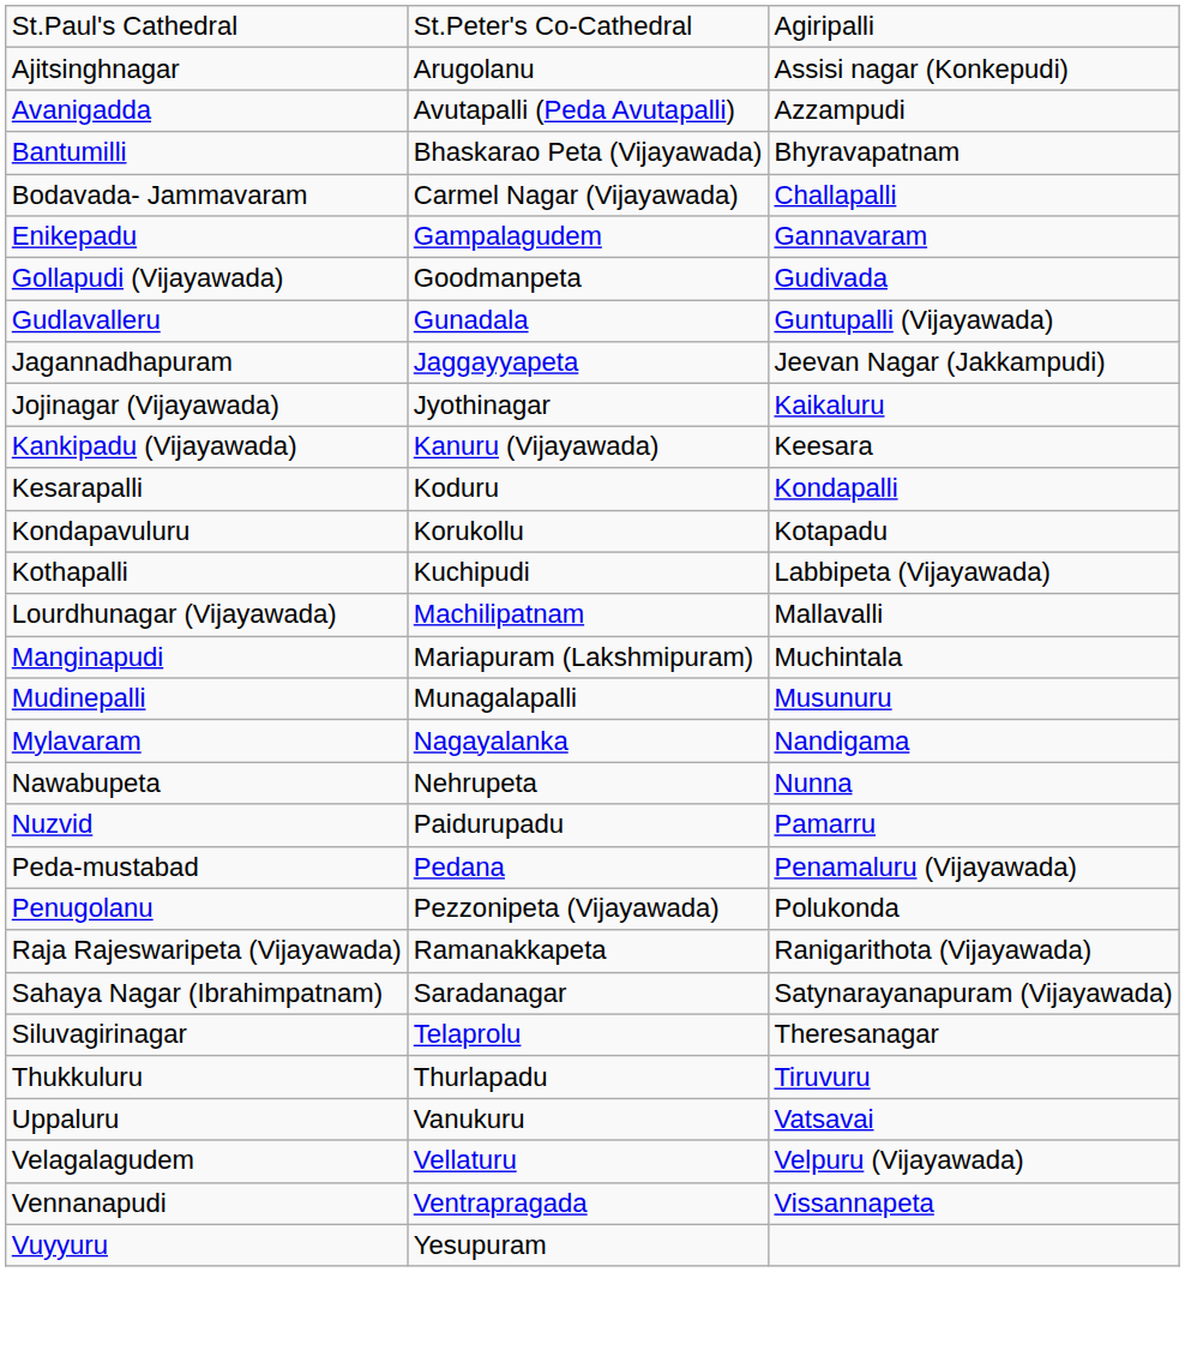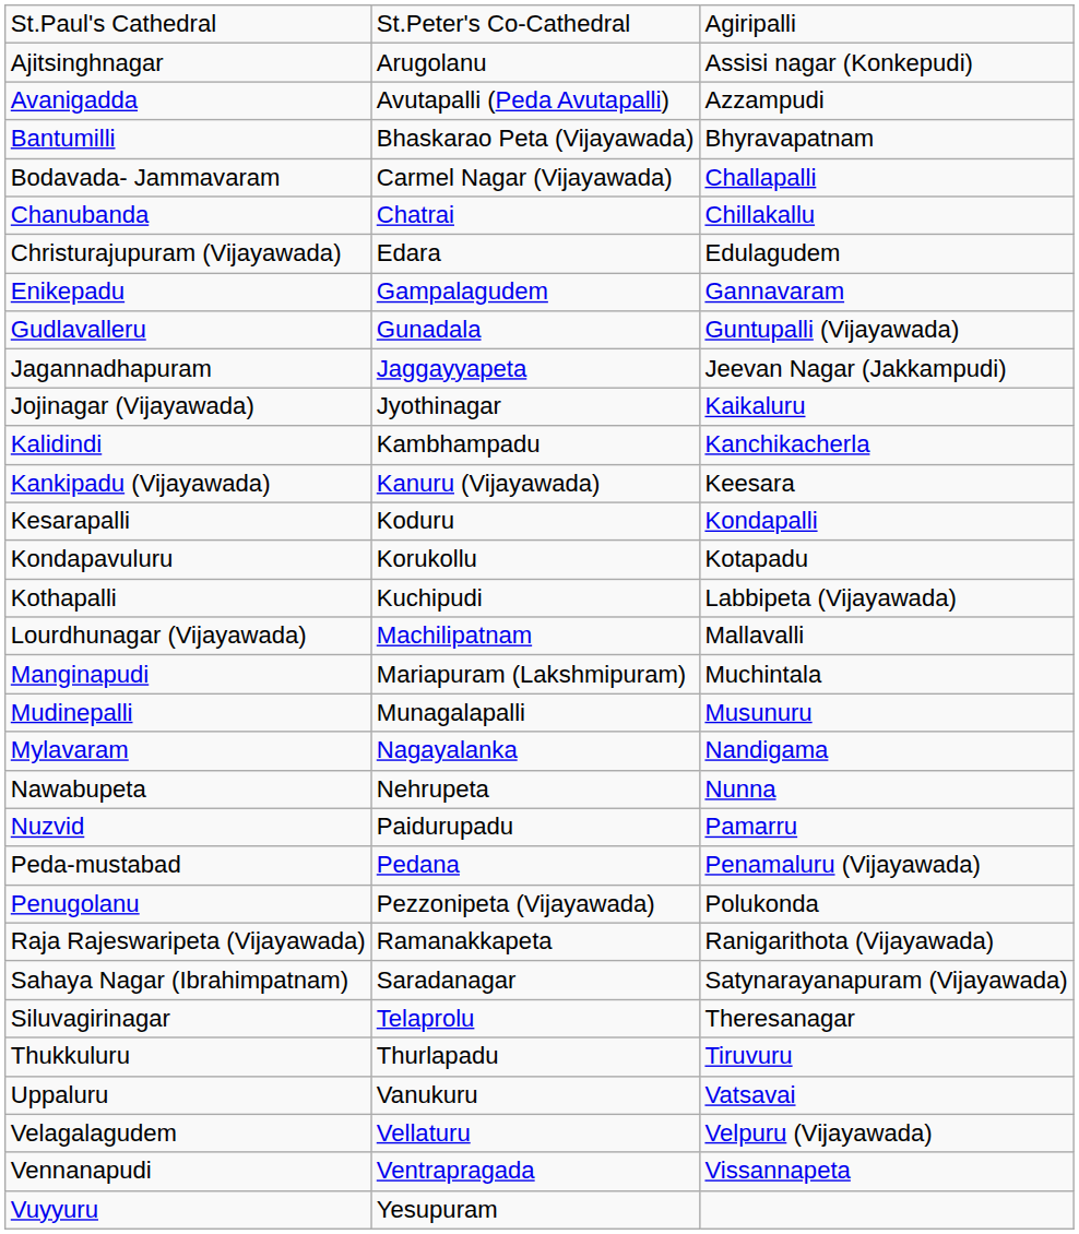+ row: Chanubanda | Chatrai | Chillakallu
+ row: Christurajupuram (Vijayawada) | Edara | Edulagudem
- row: Gollapudi (Vijayawada) | Goodmanpeta | Gudivada
+ row: Kalidindi | Kambhampadu | Kanchikacherla
